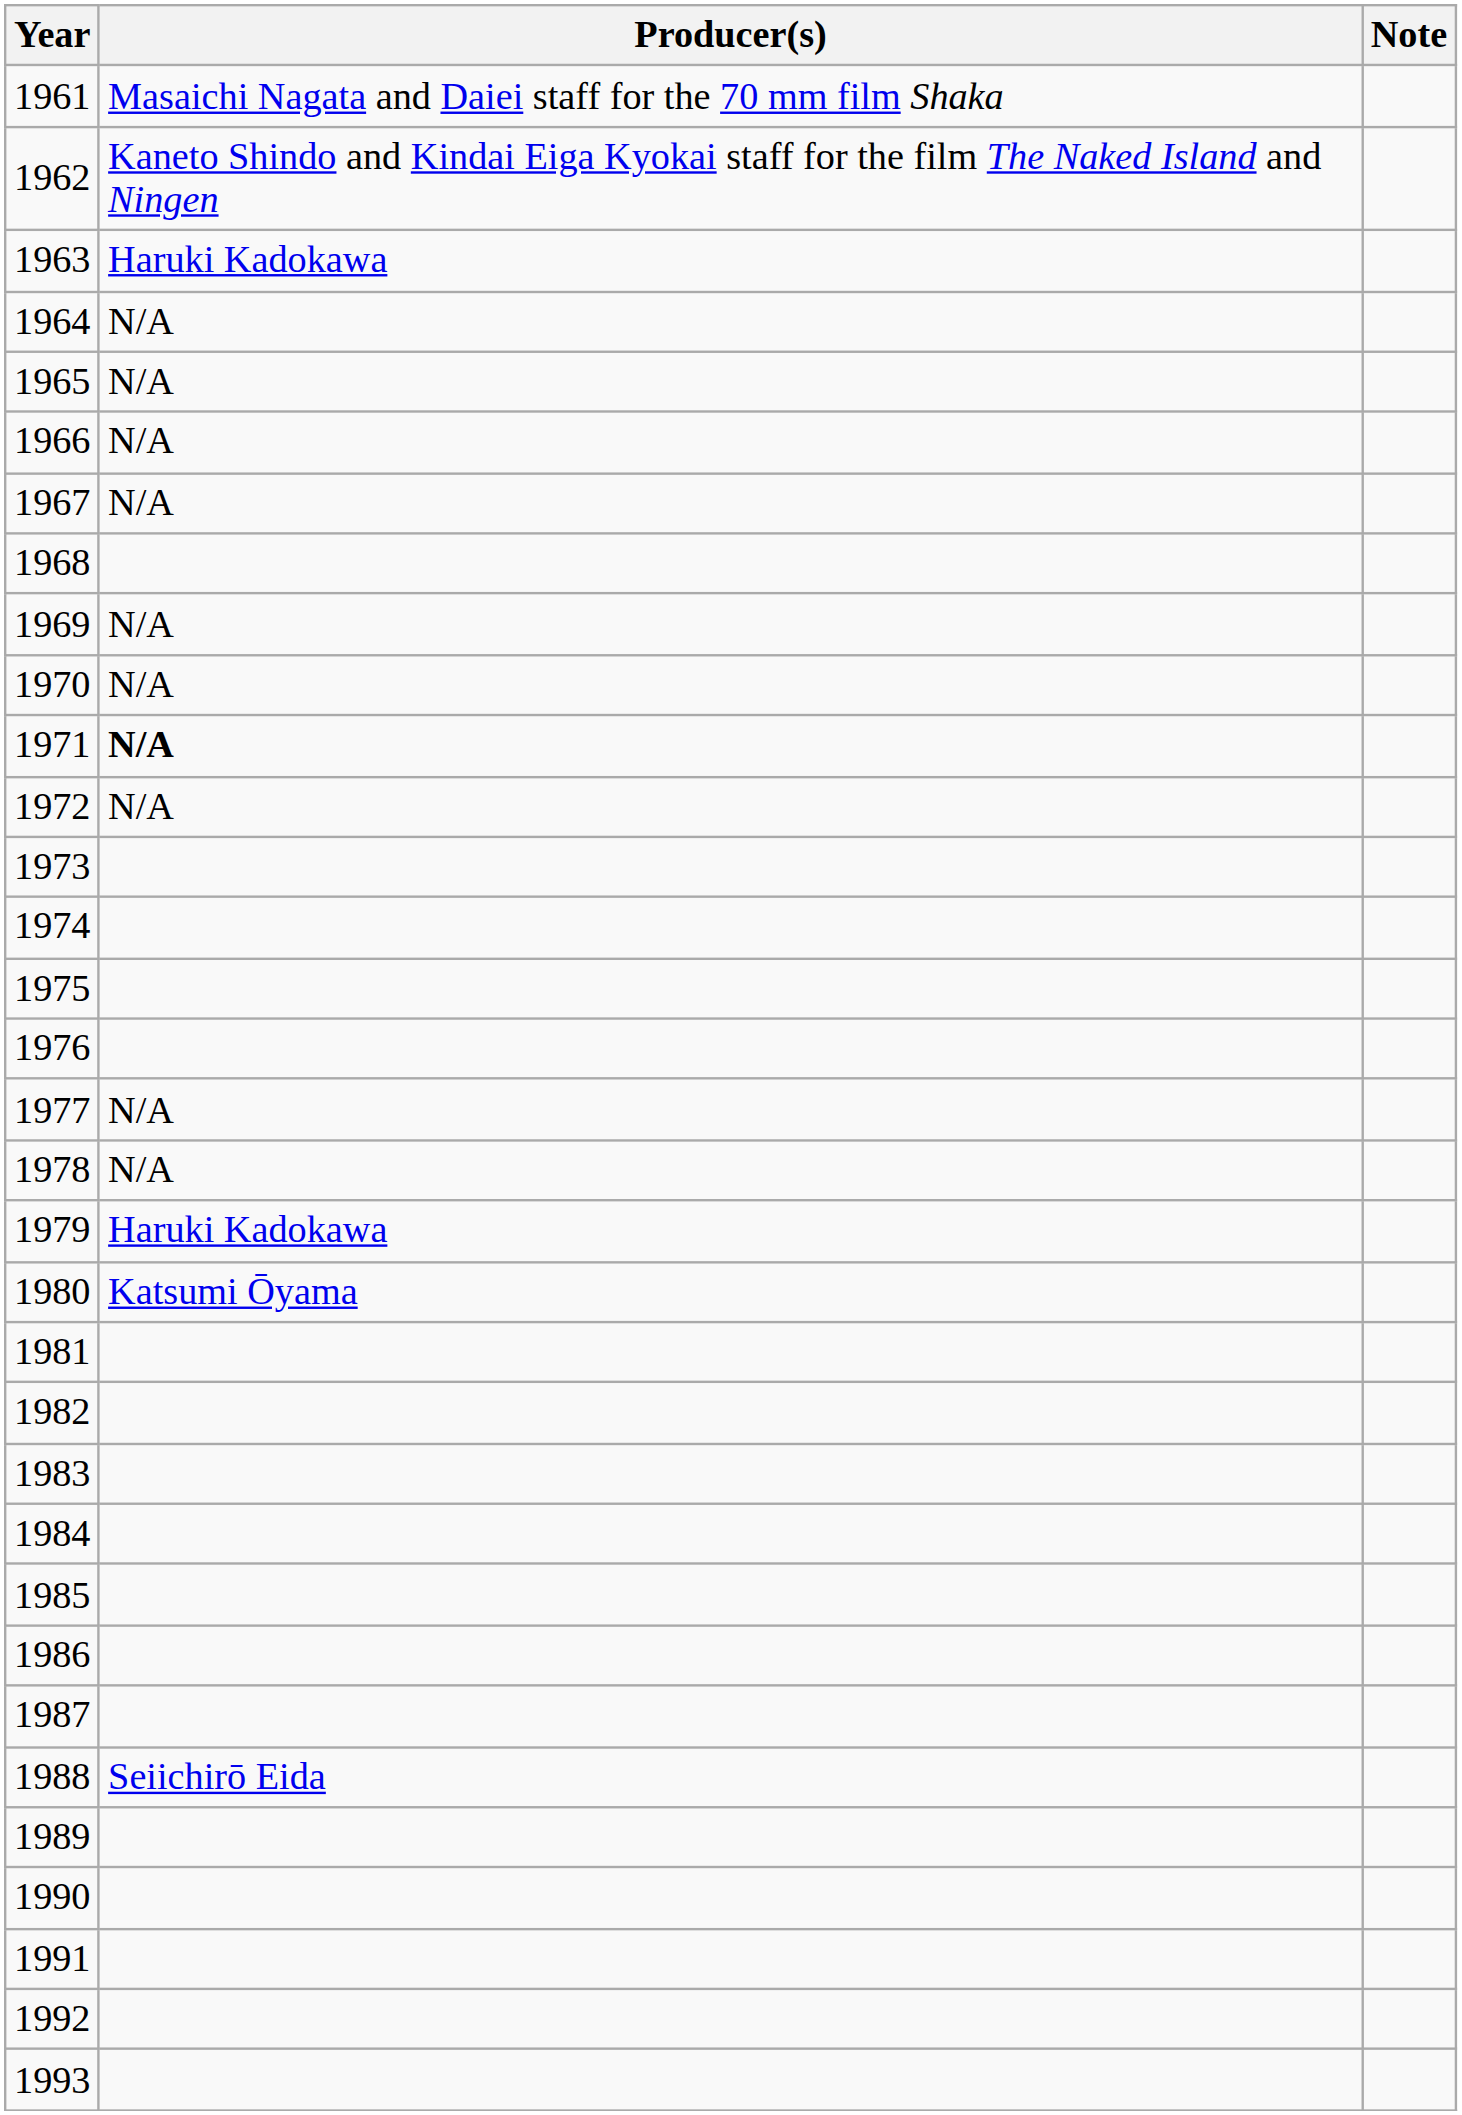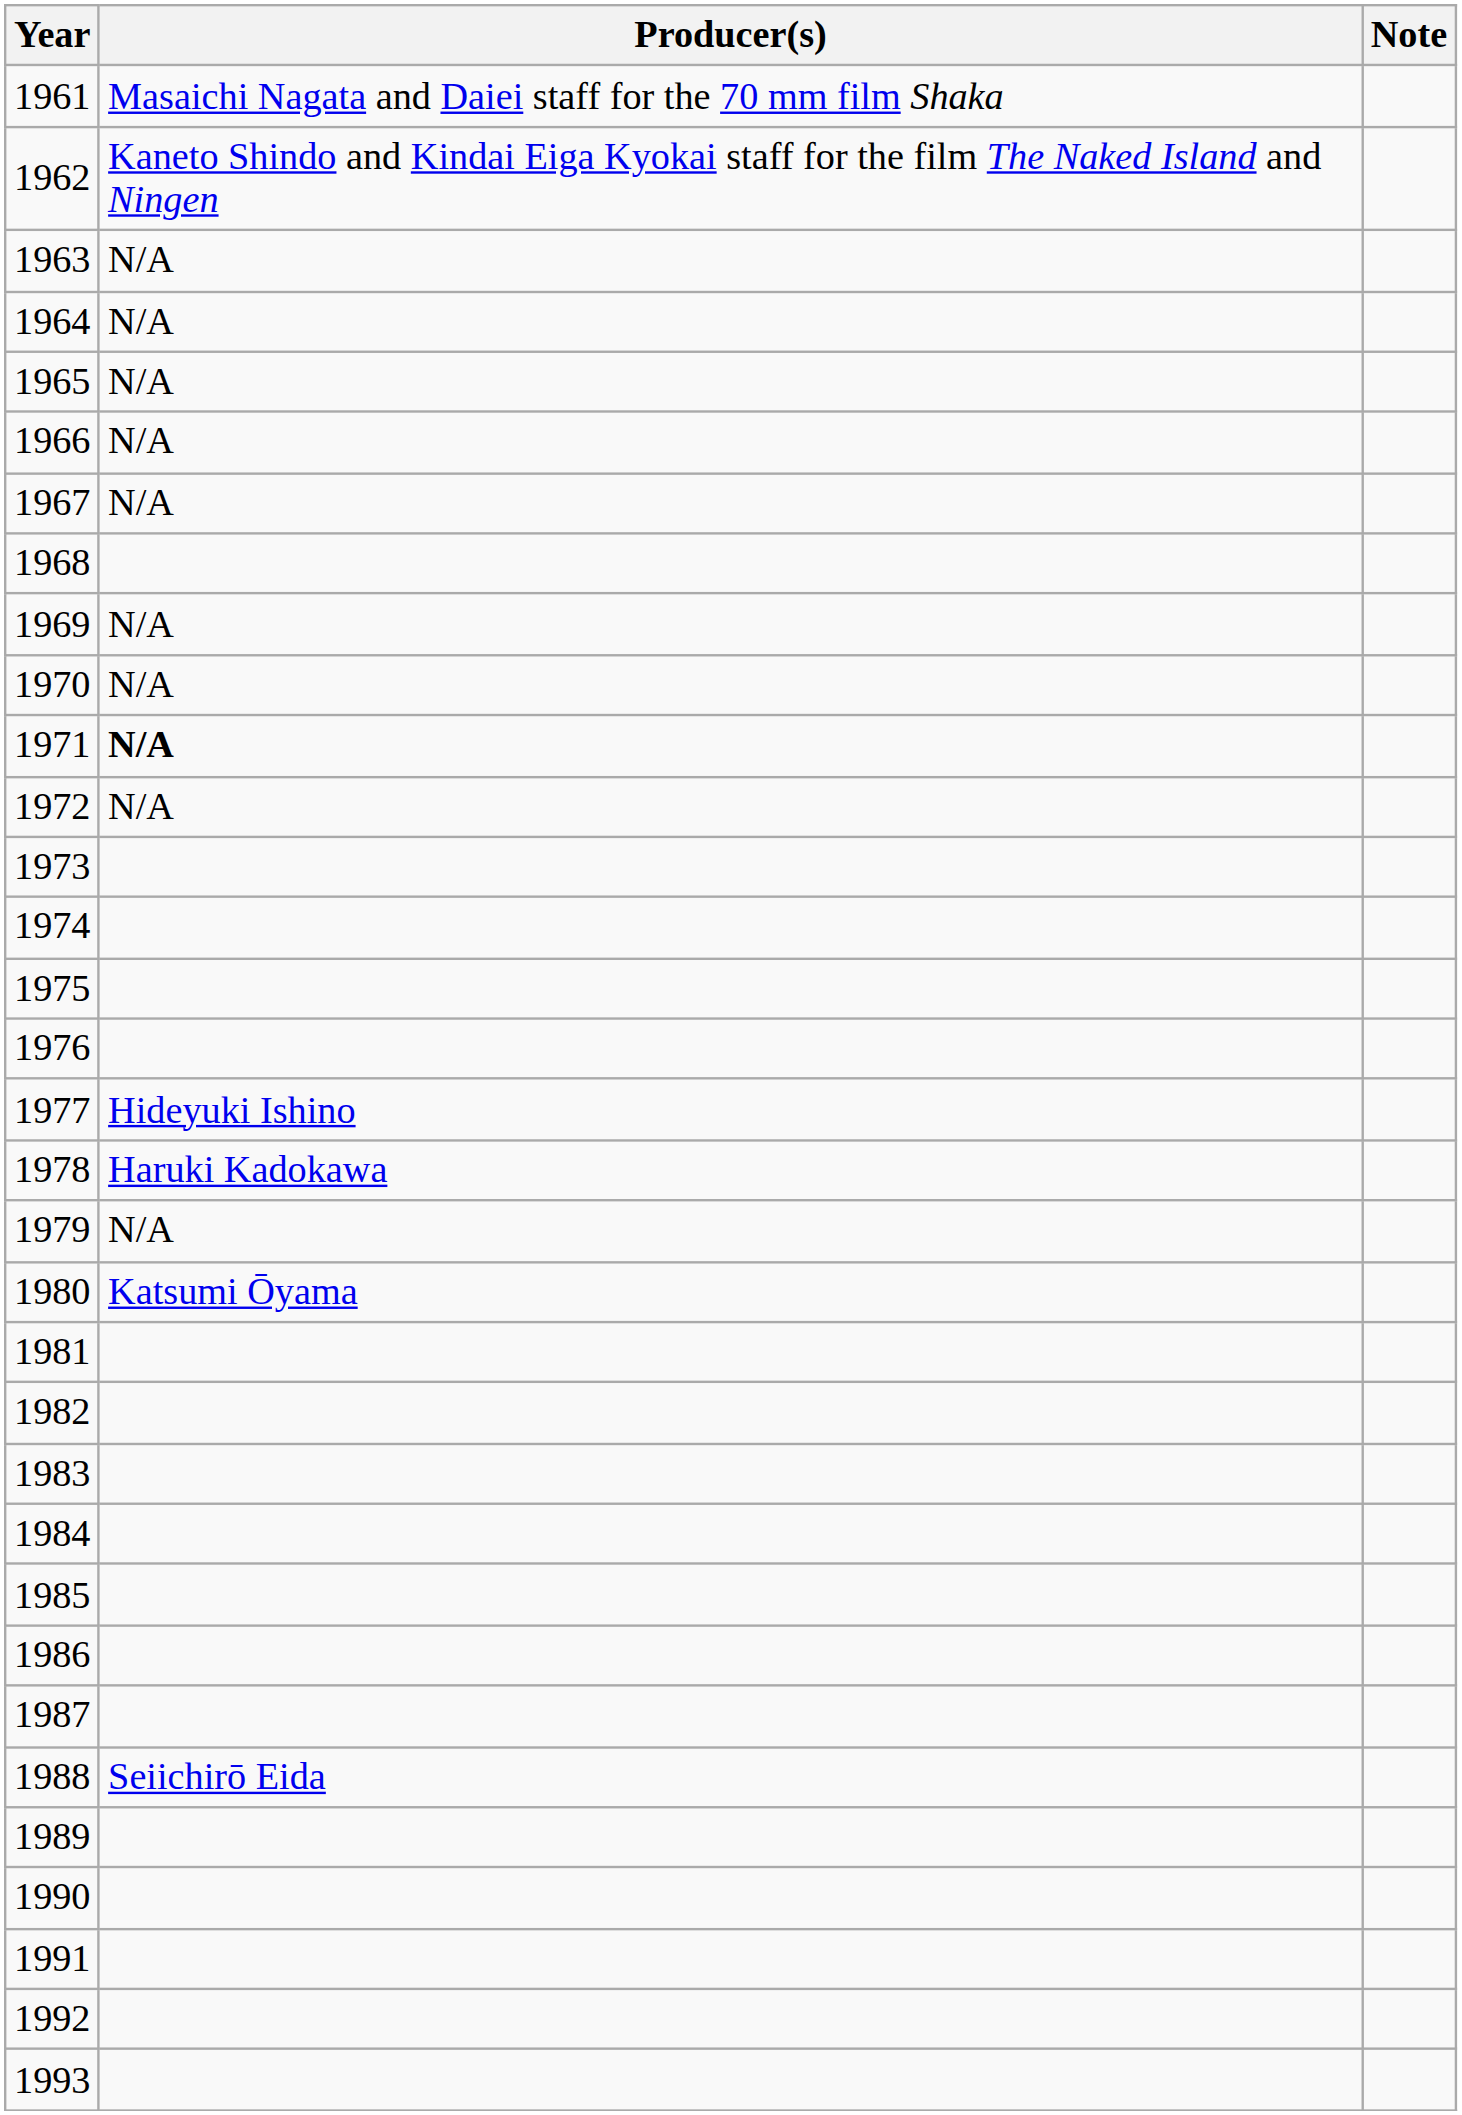1963 | Producer(s): Haruki Kadokawa -> N/A
1977 | Producer(s): N/A -> Hideyuki Ishino
1978 | Producer(s): N/A -> Haruki Kadokawa
1979 | Producer(s): Haruki Kadokawa -> N/A
